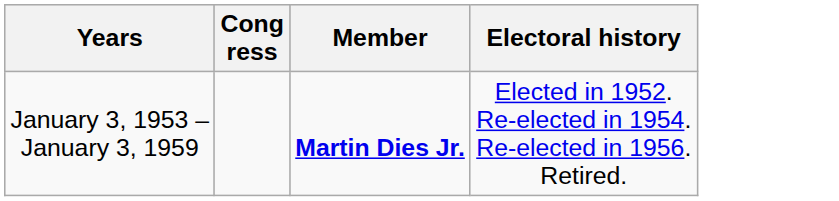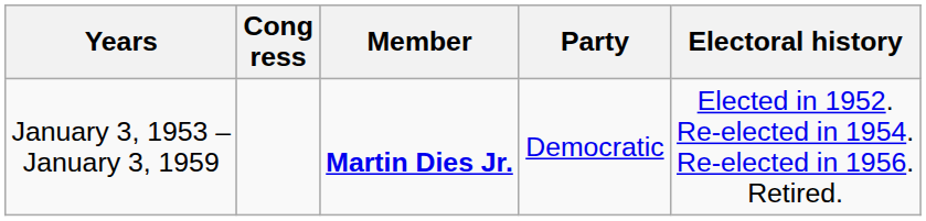+ column: Party | Democratic
